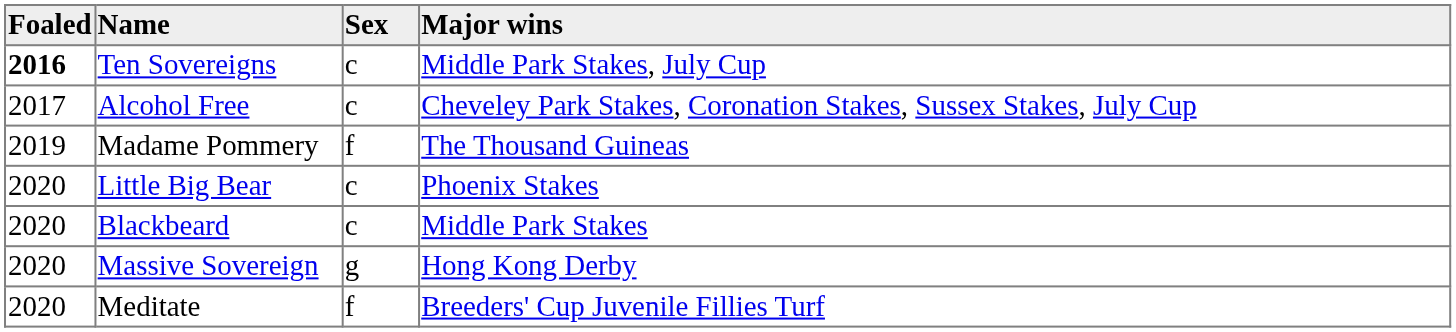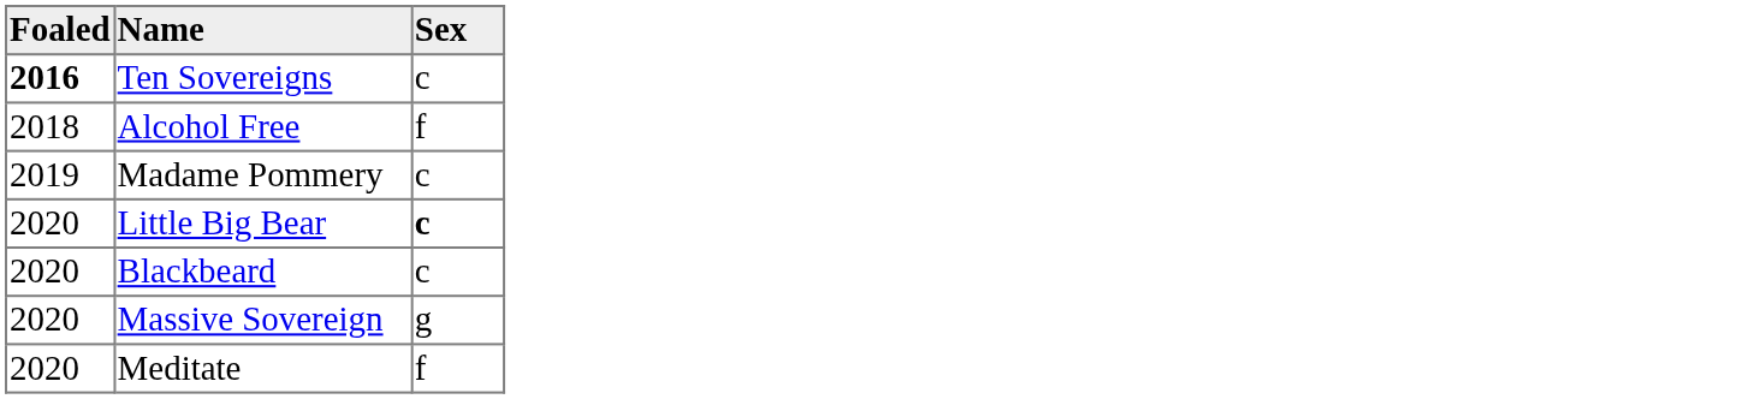- column: Major wins | Middle Park Stakes, July Cup | Cheveley Park Stakes, Coronation Stakes, Sussex Stakes, July Cup | The Thousand Guineas | Phoenix Stakes | Middle Park Stakes | Hong Kong Derby | Breeders' Cup Juvenile Fillies Turf
Alcohol Free | Foaled: 2017 -> 2018
Alcohol Free | Sex: c -> f
Madame Pommery | Sex: f -> c
Little Big Bear | Sex: normal -> bold
